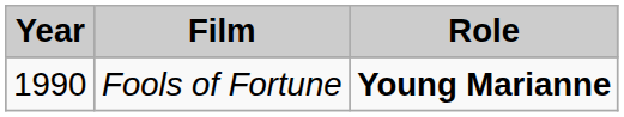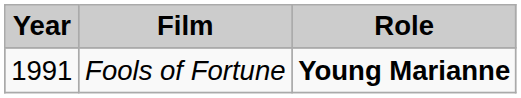Fools of Fortune | Year: 1990 -> 1991
